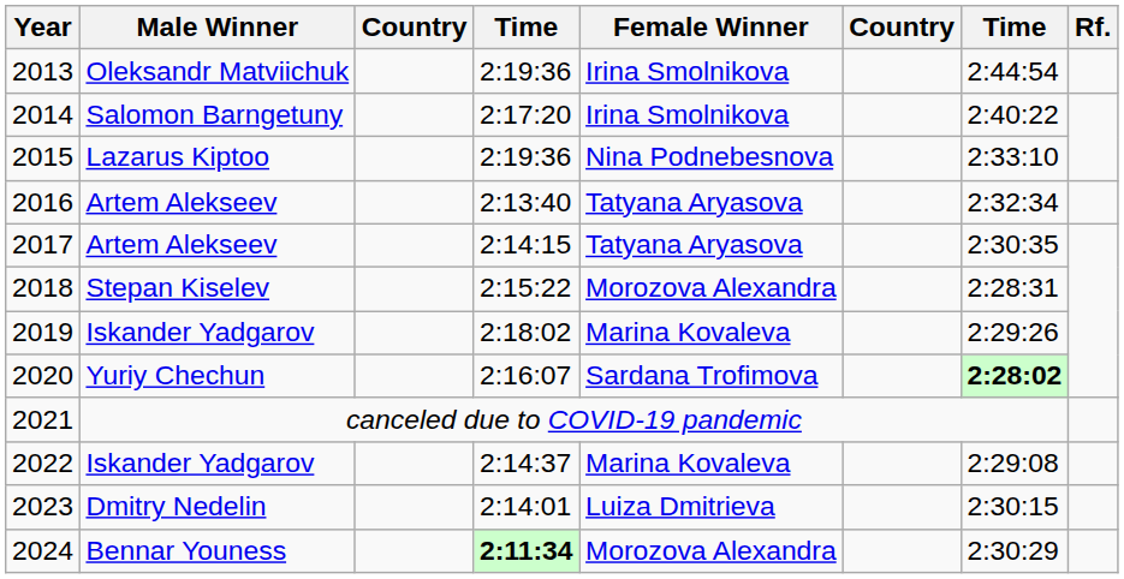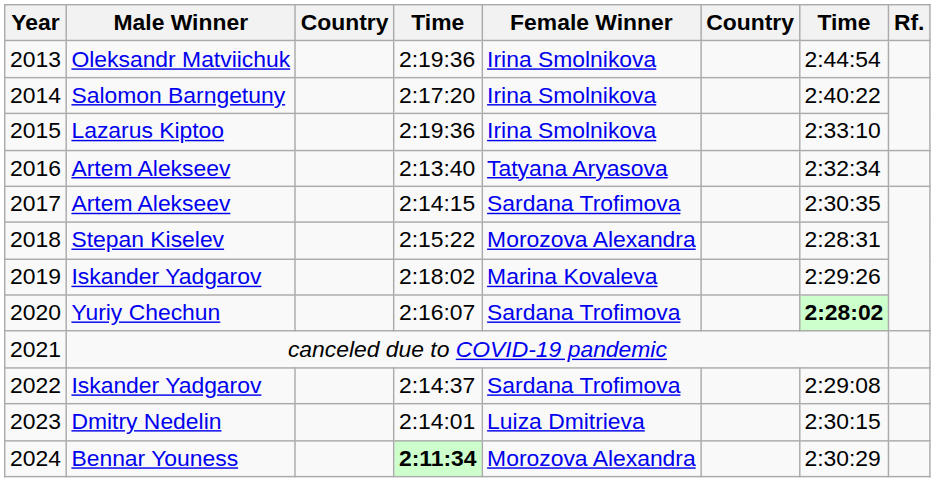2015 | Female Winner: Nina Podnebesnova -> Irina Smolnikova
2017 | Female Winner: Tatyana Aryasova -> Sardana Trofimova
2022 | Female Winner: Marina Kovaleva -> Sardana Trofimova
